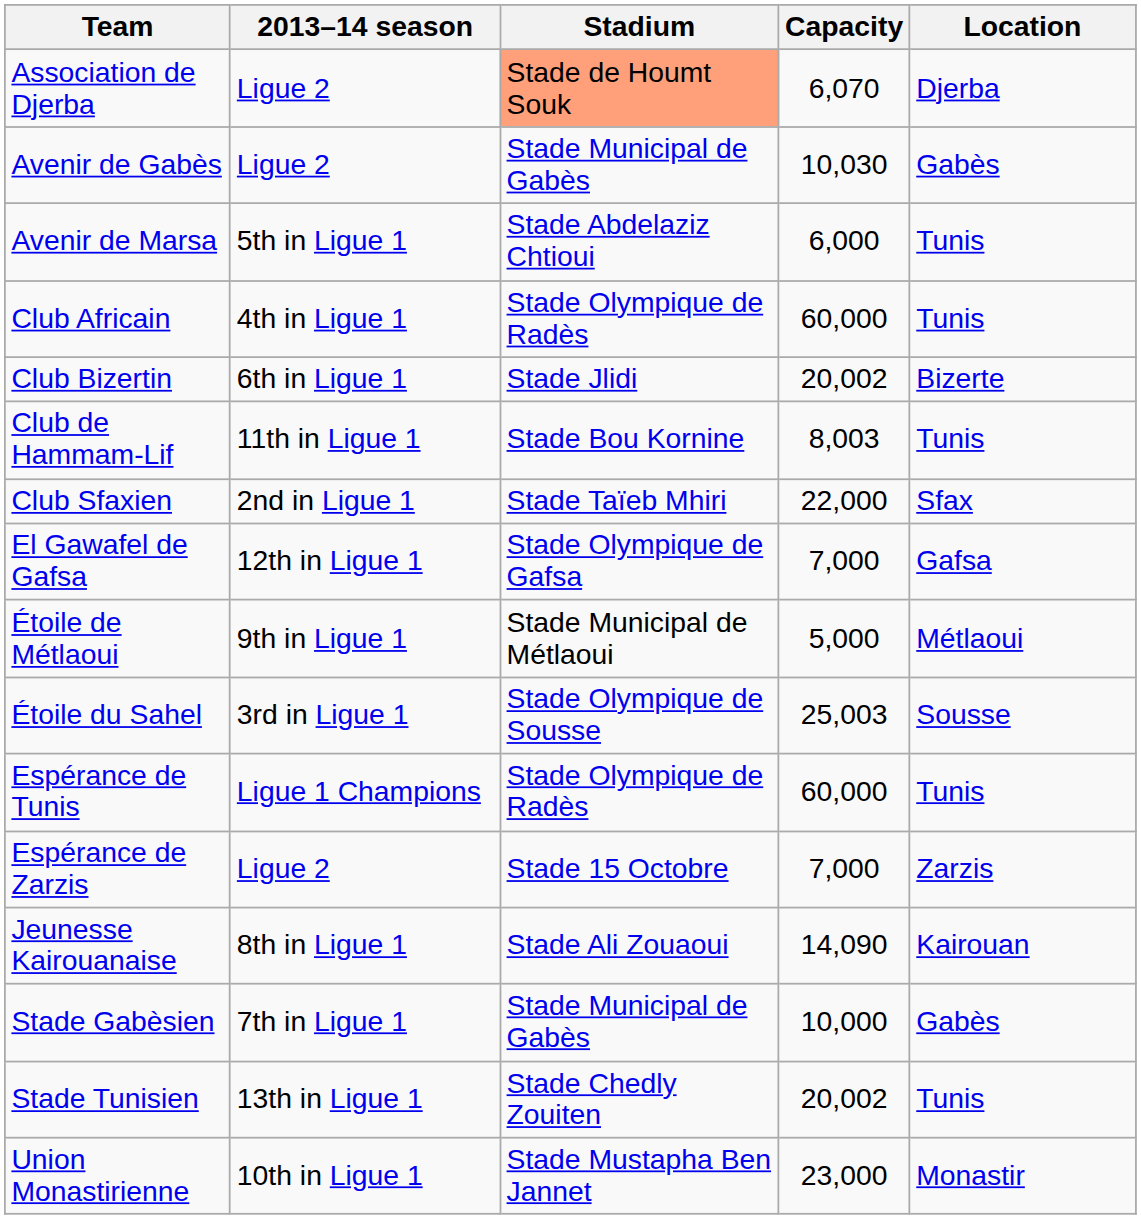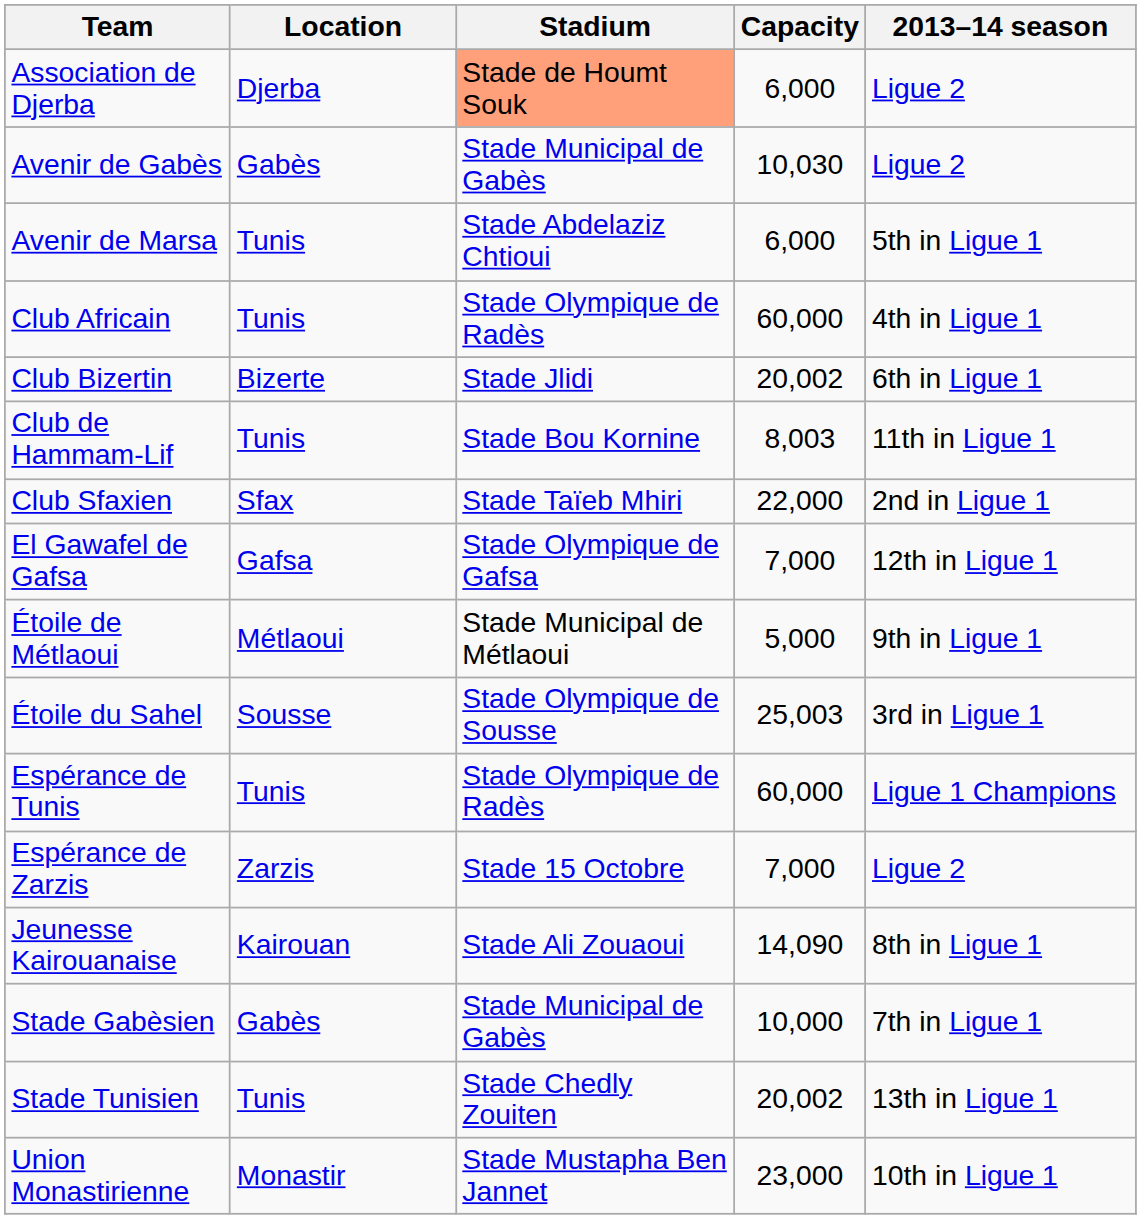columns swapped: Location <-> 2013–14 season
Association de Djerba | Capacity: 6,070 -> 6,000
